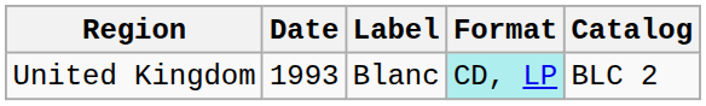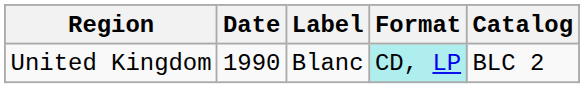United Kingdom | Date: 1993 -> 1990
